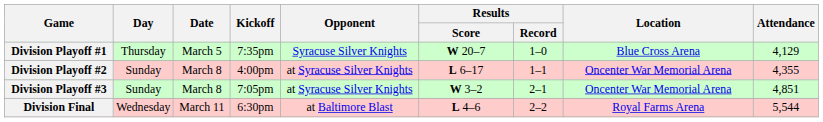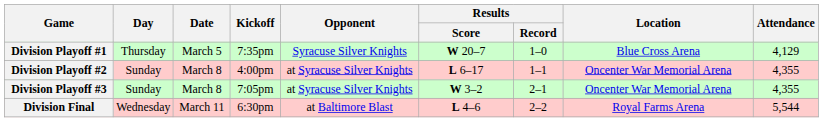Division Playoff #3 | Attendance: 4,851 -> 4,355
